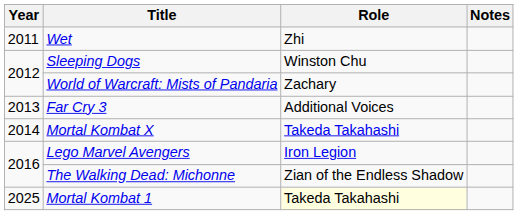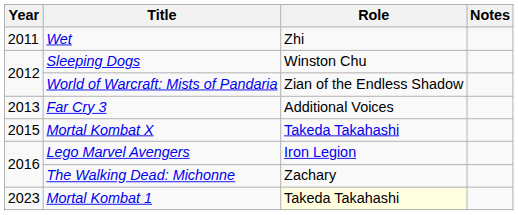World of Warcraft: Mists of Pandaria | Role: Zachary -> Zian of the Endless Shadow
Mortal Kombat X | Year: 2014 -> 2015
The Walking Dead: Michonne | Role: Zian of the Endless Shadow -> Zachary
Mortal Kombat 1 | Year: 2025 -> 2023
